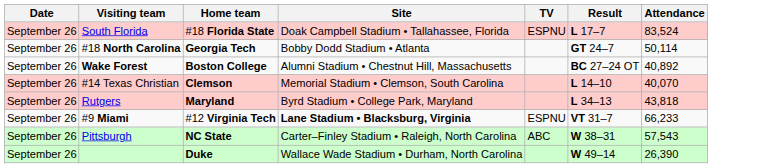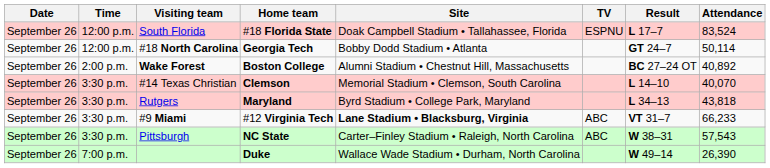+ column: Time | 12:00 p.m. | 12:00 p.m. | 2:00 p.m. | 3:30 p.m. | 3:30 p.m. | 3:30 p.m. | 3:30 p.m. | 7:00 p.m.
#9 Miami | TV: ESPNU -> ABC
